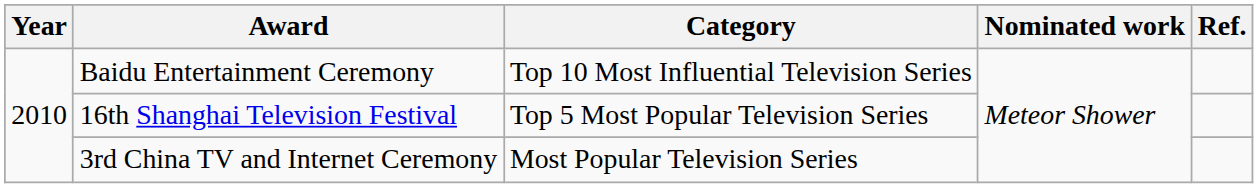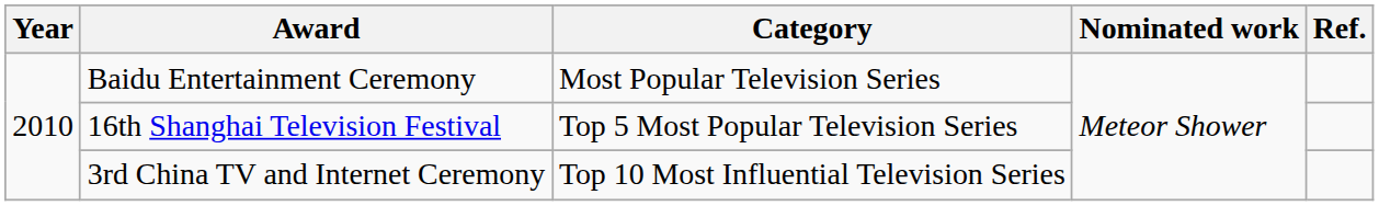Baidu Entertainment Ceremony | Category: Top 10 Most Influential Television Series -> Most Popular Television Series
3rd China TV and Internet Ceremony | Category: Most Popular Television Series -> Top 10 Most Influential Television Series
